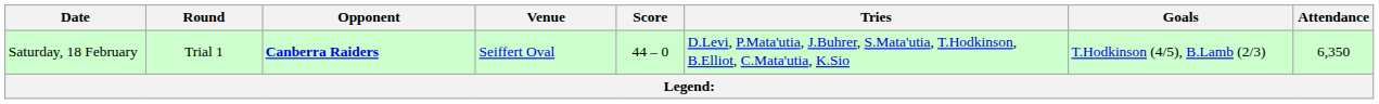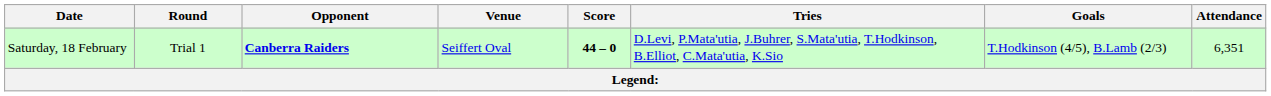Saturday, 18 February | Score: normal -> bold
Saturday, 18 February | Attendance: 6,350 -> 6,351
